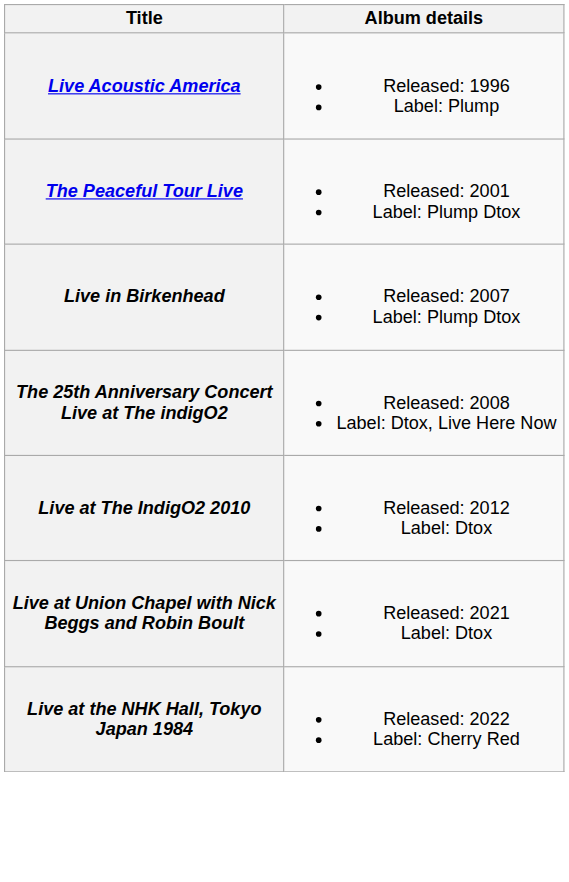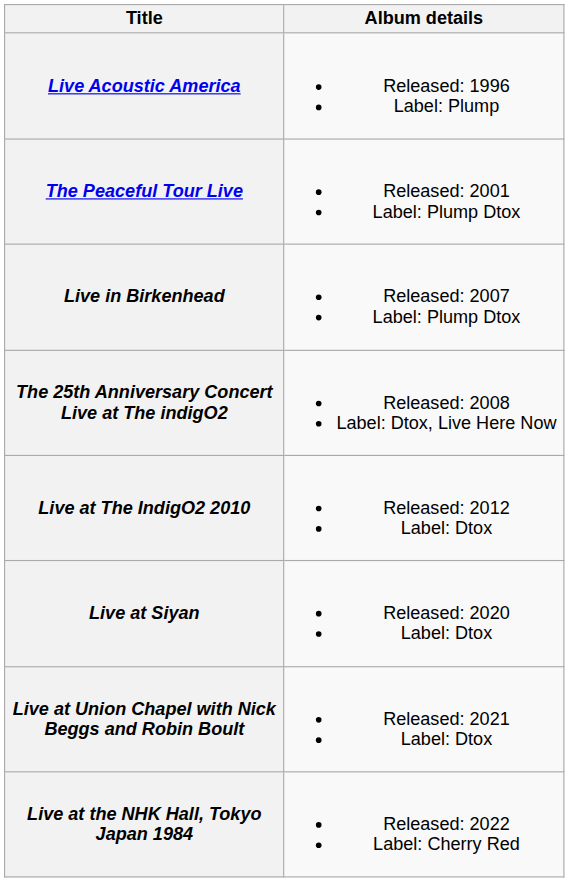+ row: Live at Siyan | Released: 2020 Label: Dtox
